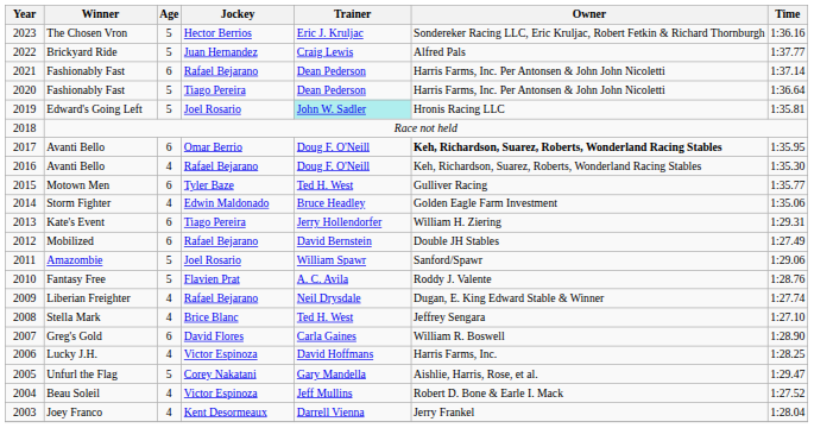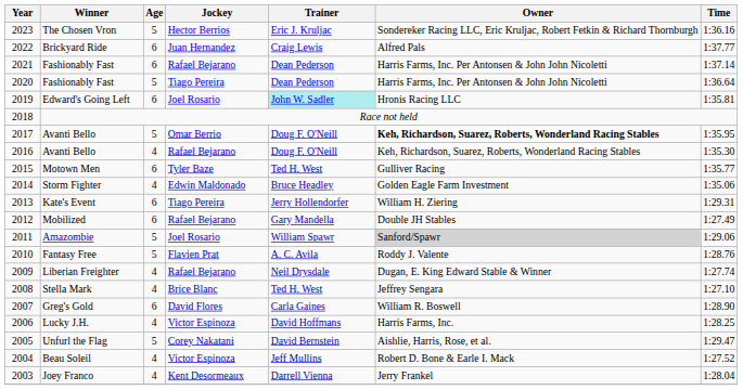Brickyard Ride | Age: 5 -> 6
Edward's Going Left | Age: 5 -> 6
2017 / Avanti Bello | Age: 6 -> 5
Mobilized | Trainer: David Bernstein -> Gary Mandella
Amazombie | Owner: no background -> lightgrey background
Unfurl the Flag | Trainer: Gary Mandella -> David Bernstein
